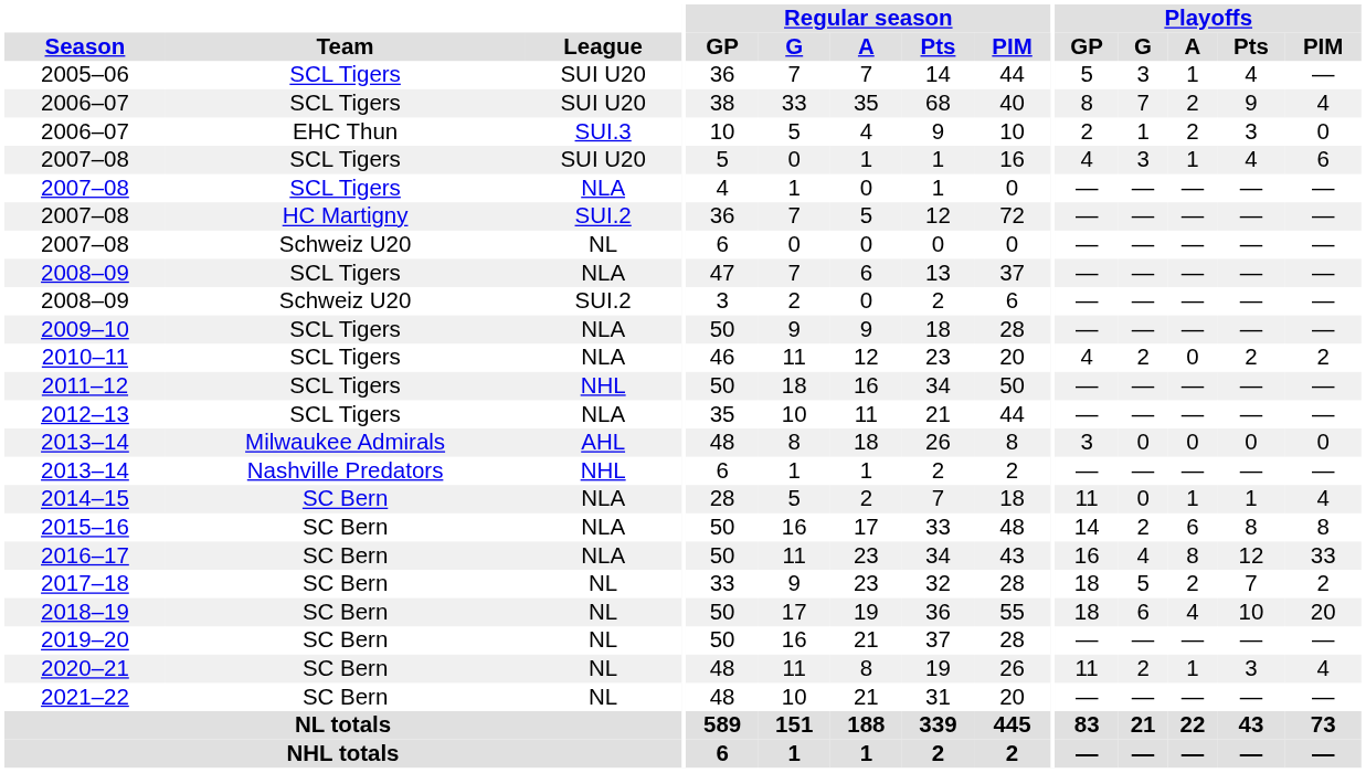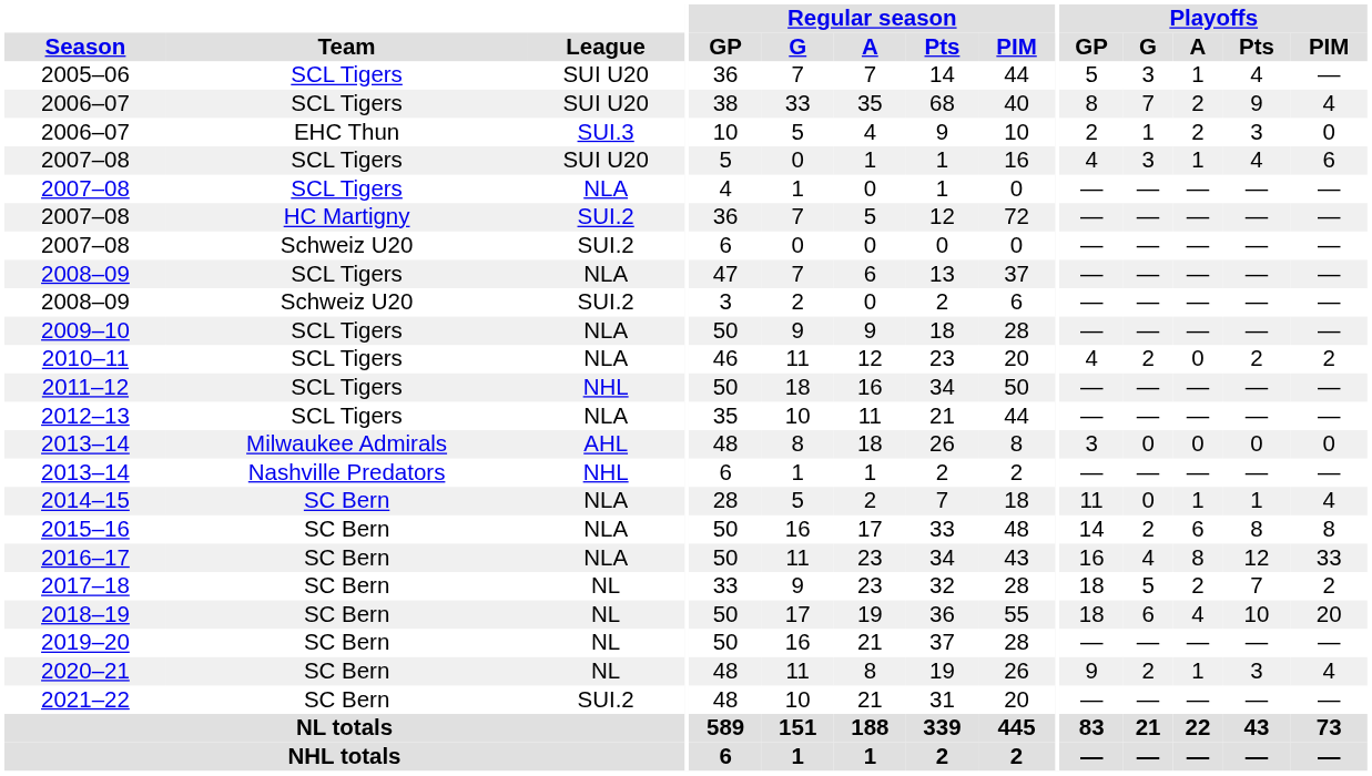2007–08 / Schweiz U20 | League: NL -> SUI.2
2020–21 | Playoffs / GP: 11 -> 9
2021–22 | League: NL -> SUI.2
